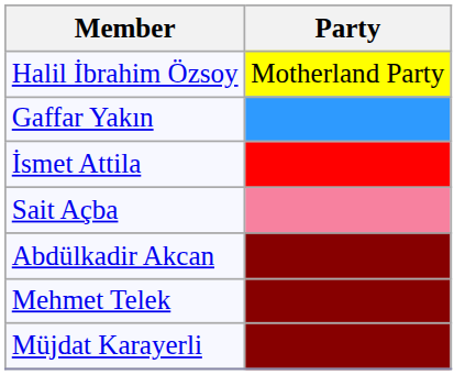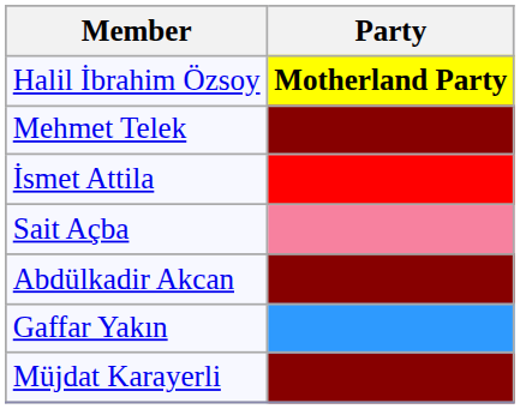Halil İbrahim Özsoy | Party: normal -> bold
rows swapped: Gaffar Yakın <-> Mehmet Telek
